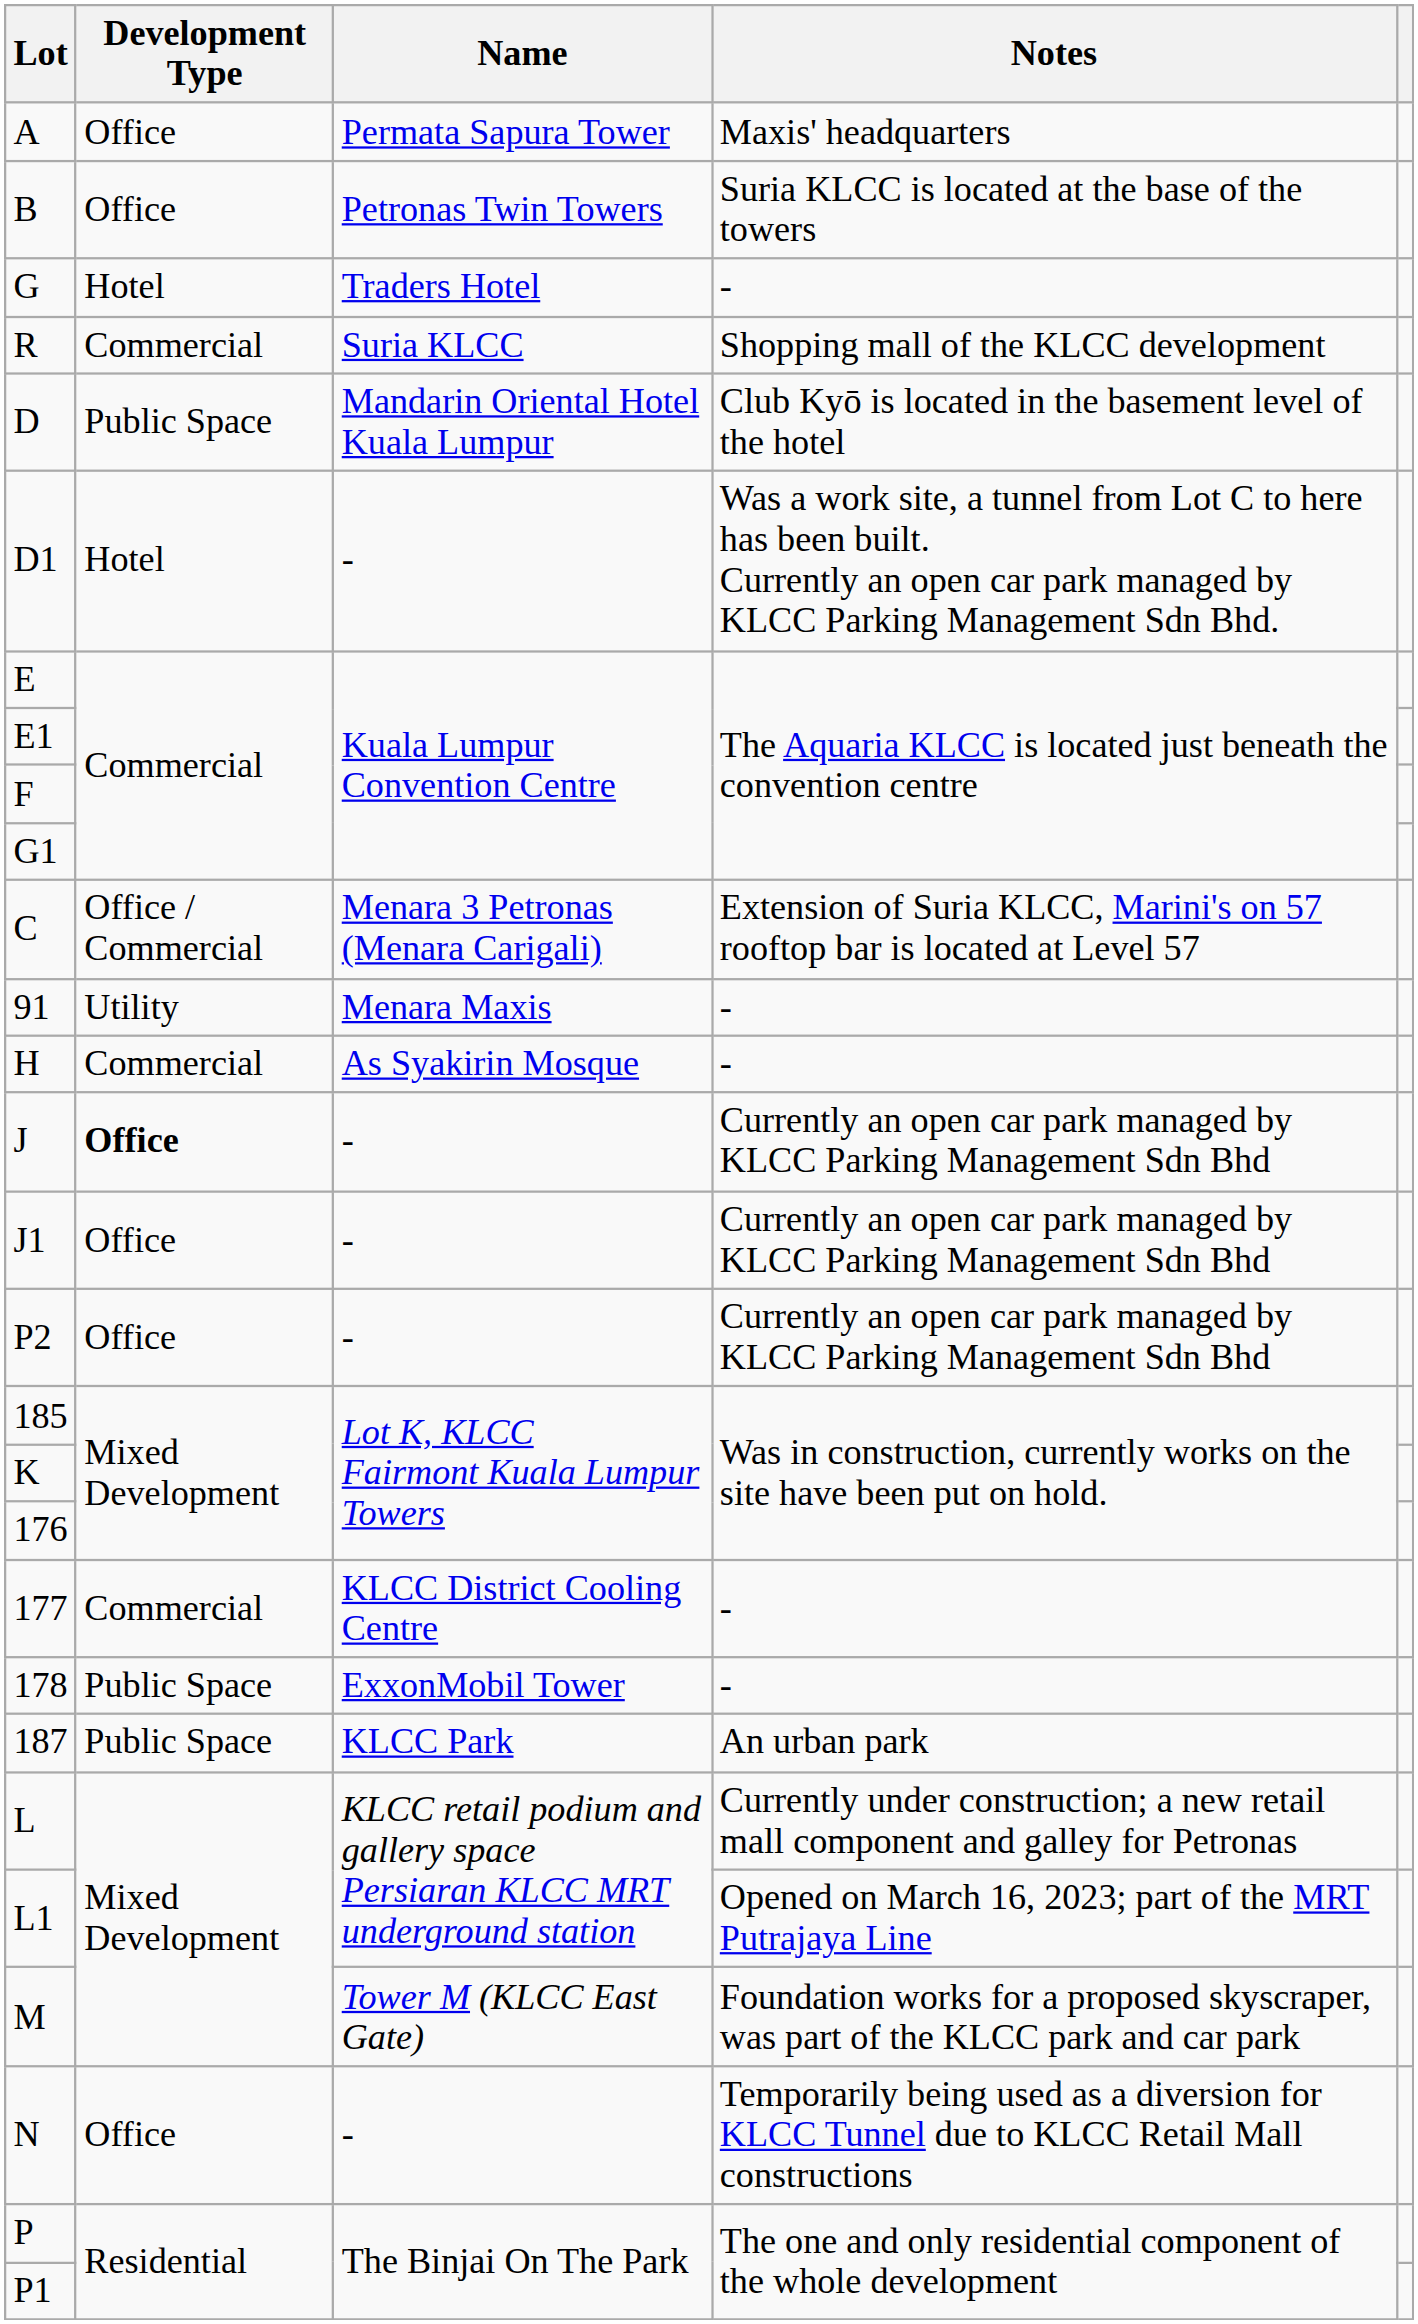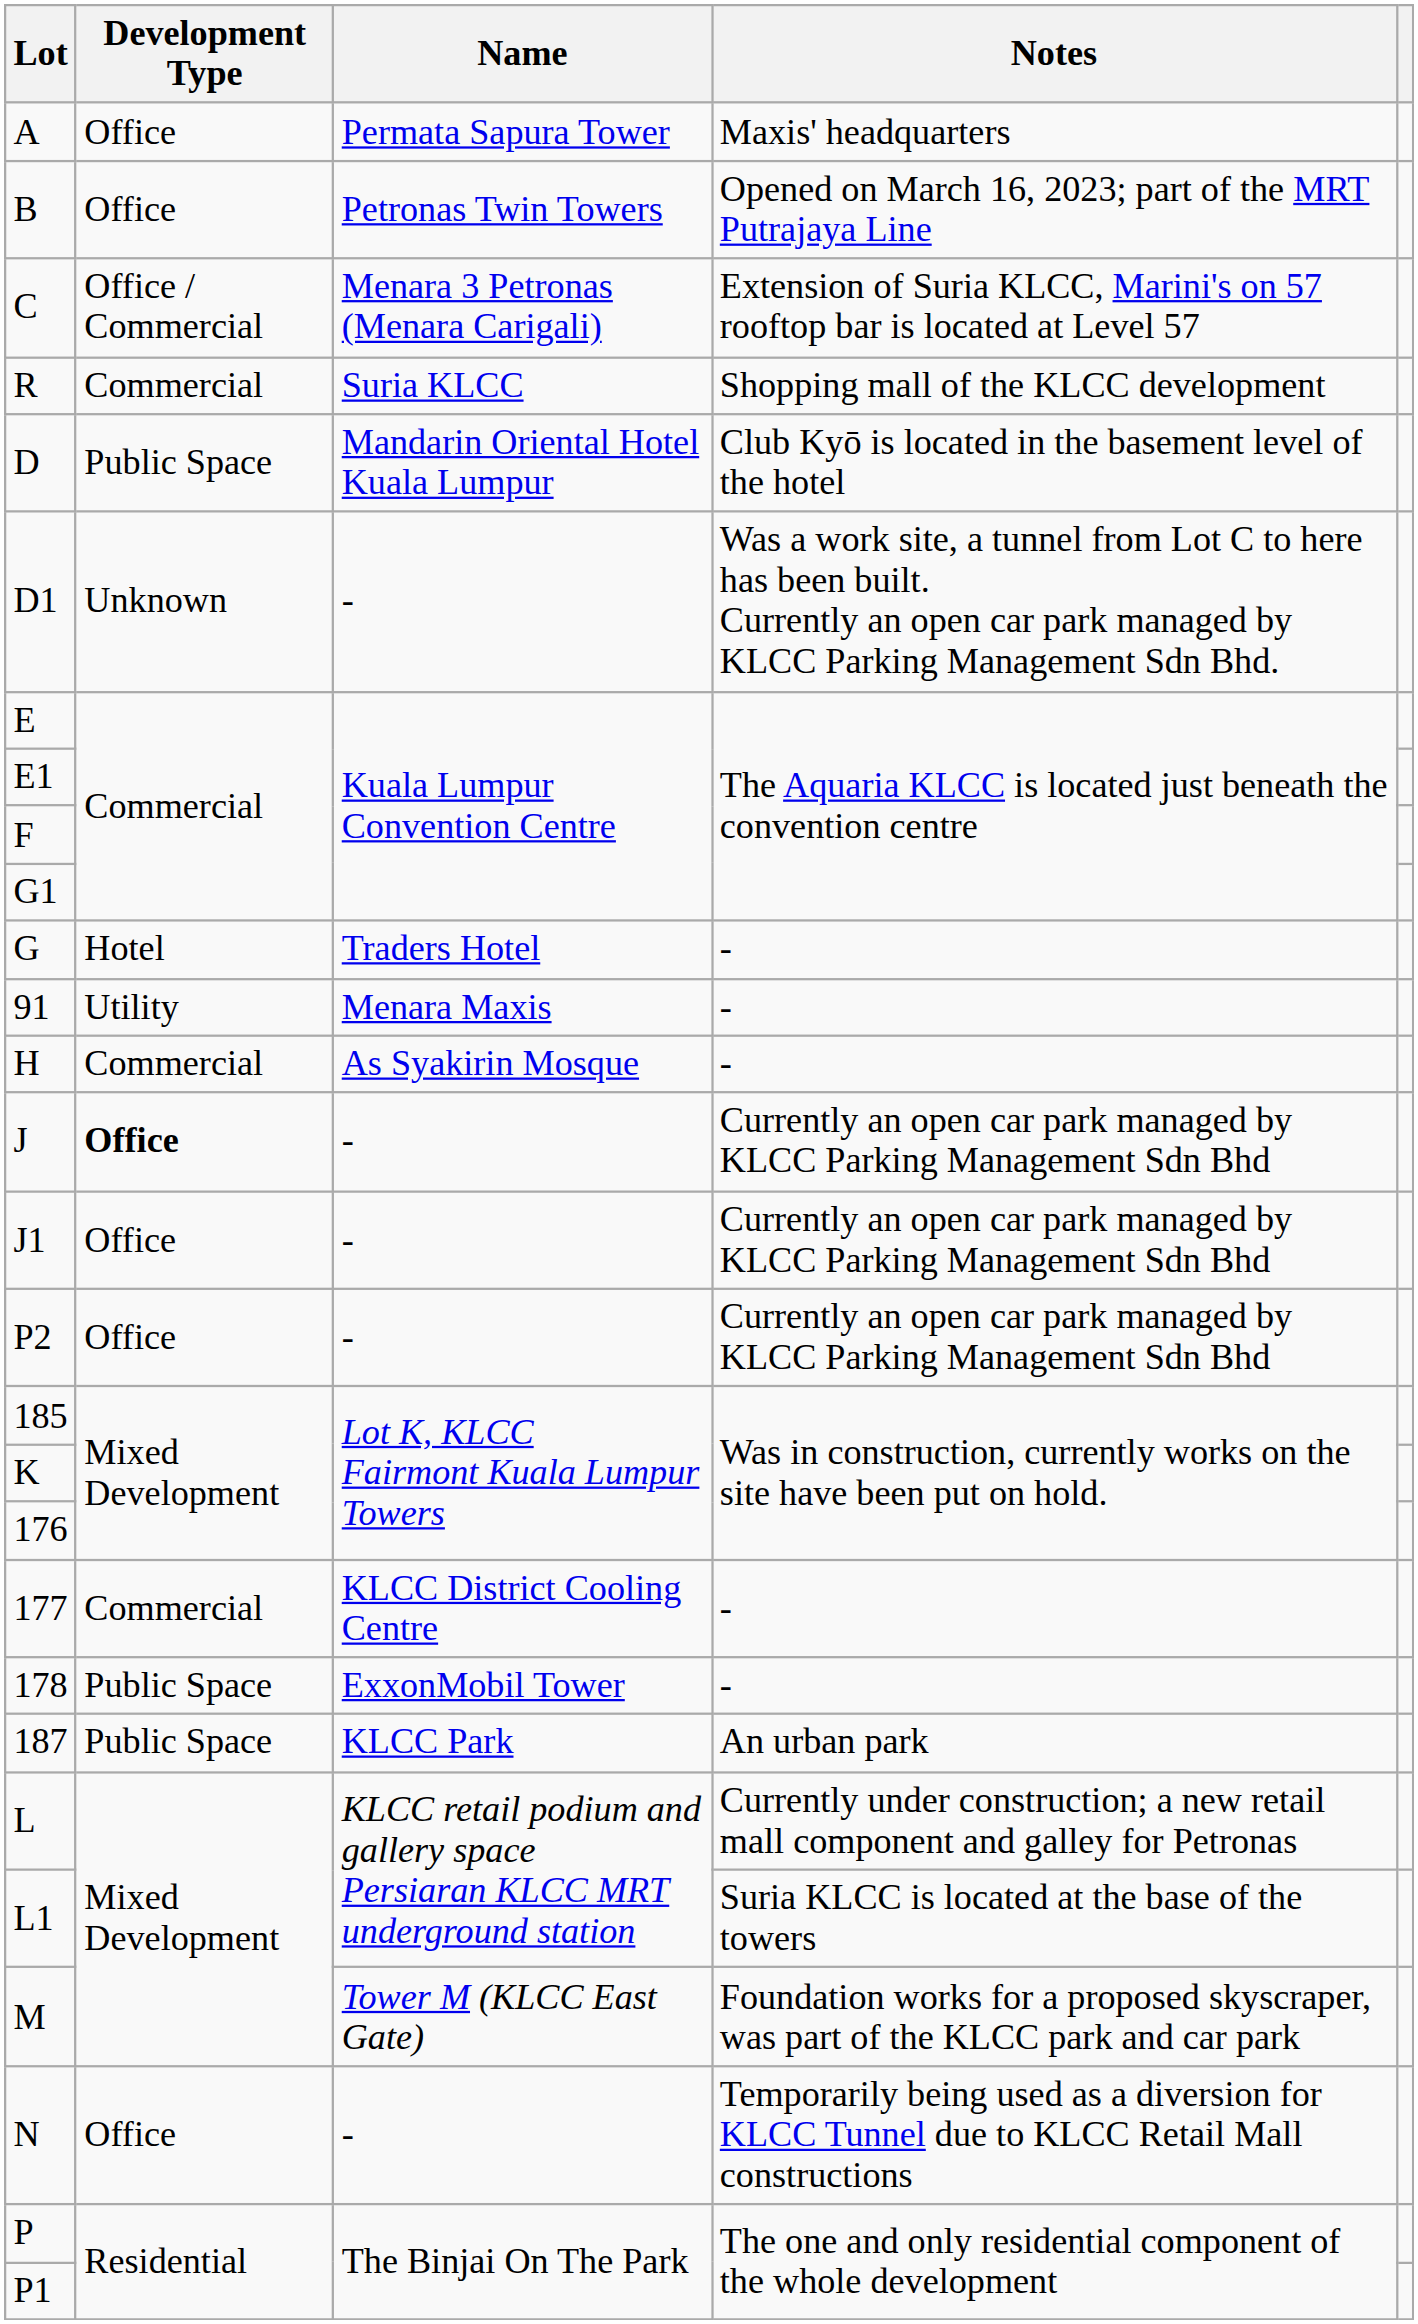B | Notes: Suria KLCC is located at the base of the towers -> Opened on March 16, 2023; part of the MRT Putrajaya Line
rows swapped: C <-> G
D1 | Development Type: Hotel -> Unknown
L1 | Notes: Opened on March 16, 2023; part of the MRT Putrajaya Line -> Suria KLCC is located at the base of the towers
